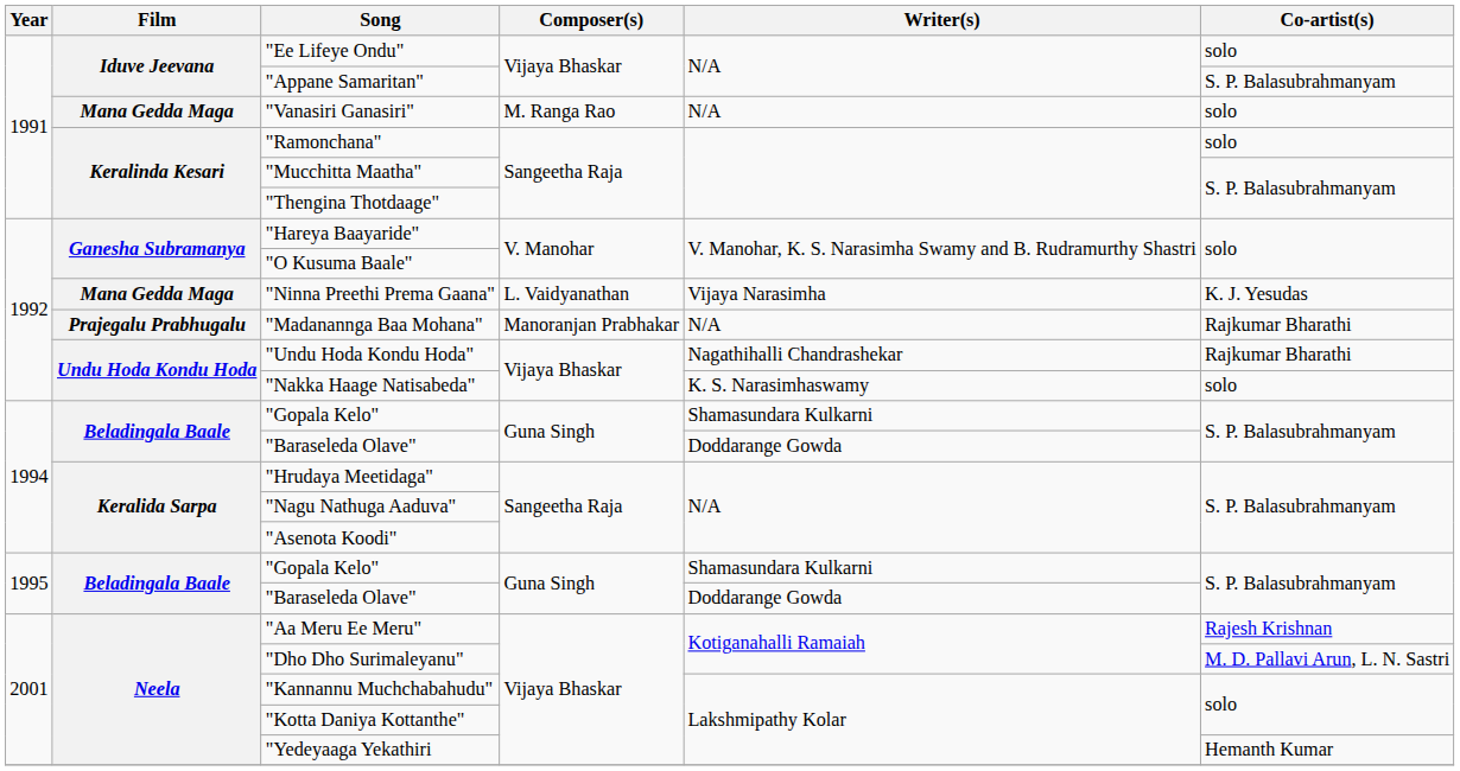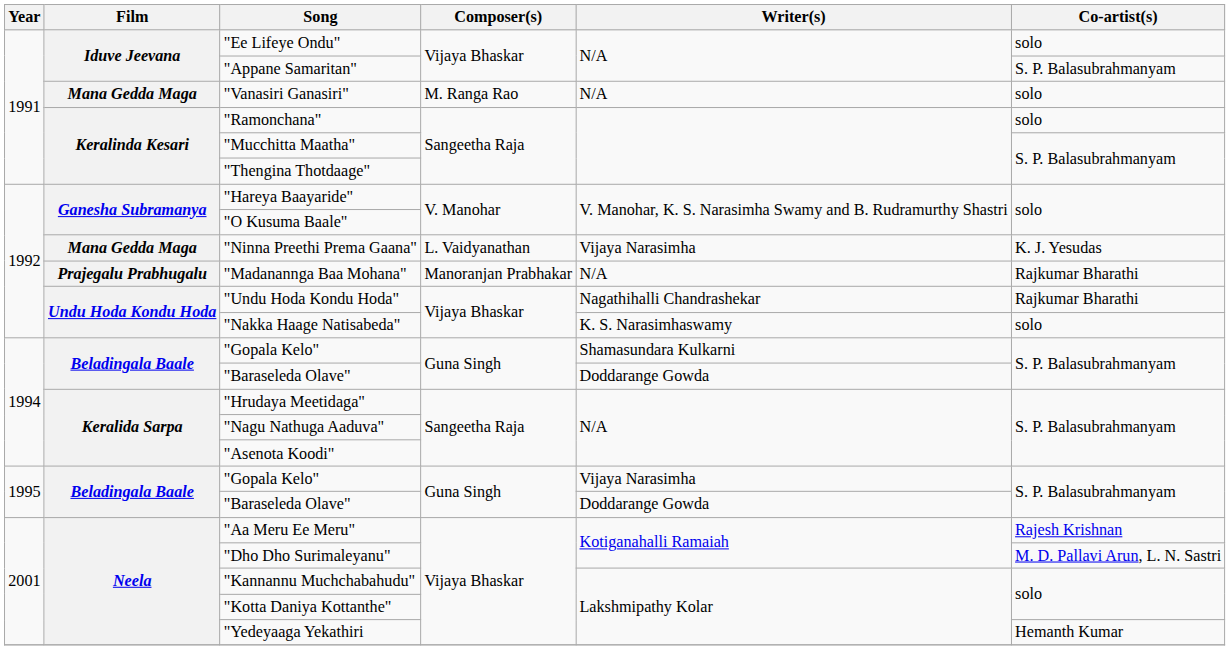1995 / "Gopala Kelo" | Writer(s): Shamasundara Kulkarni -> Vijaya Narasimha
